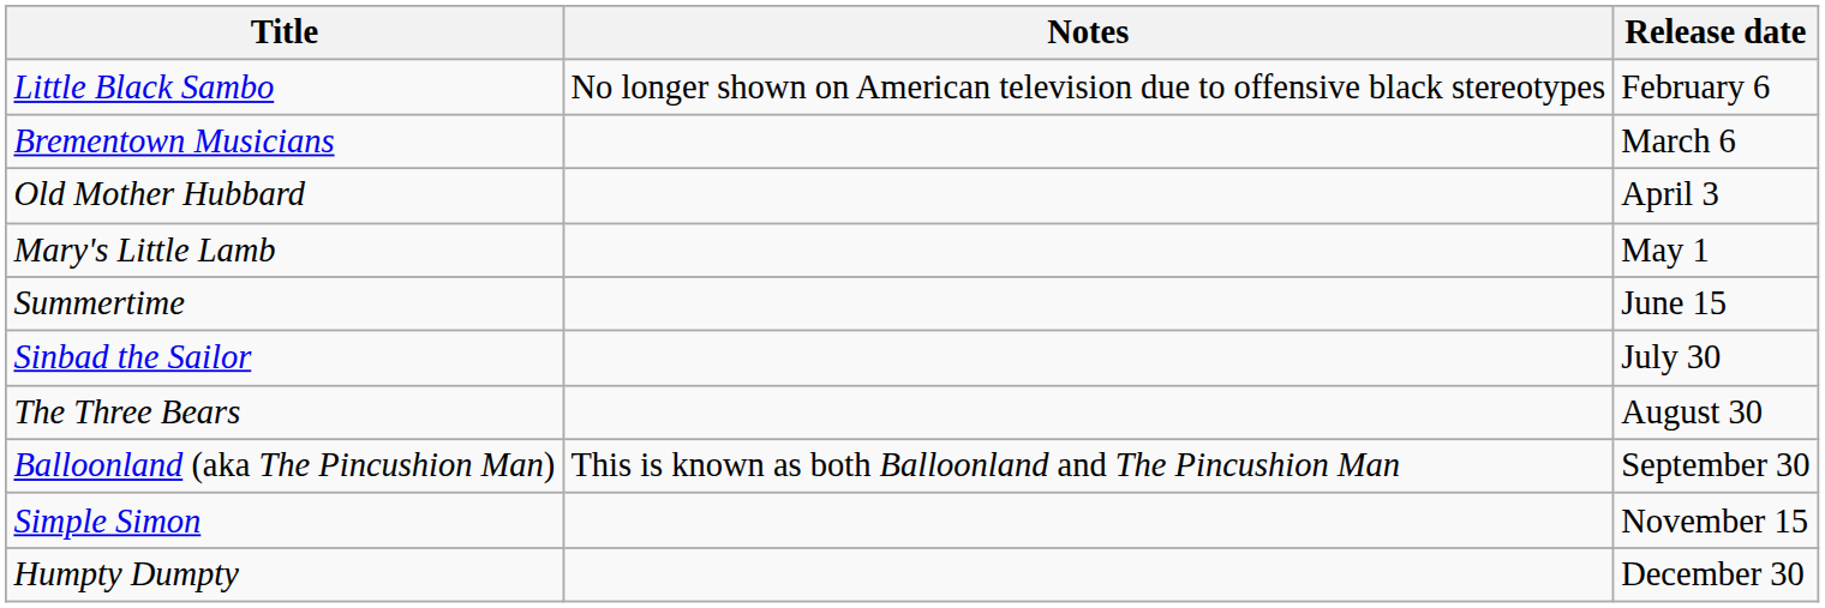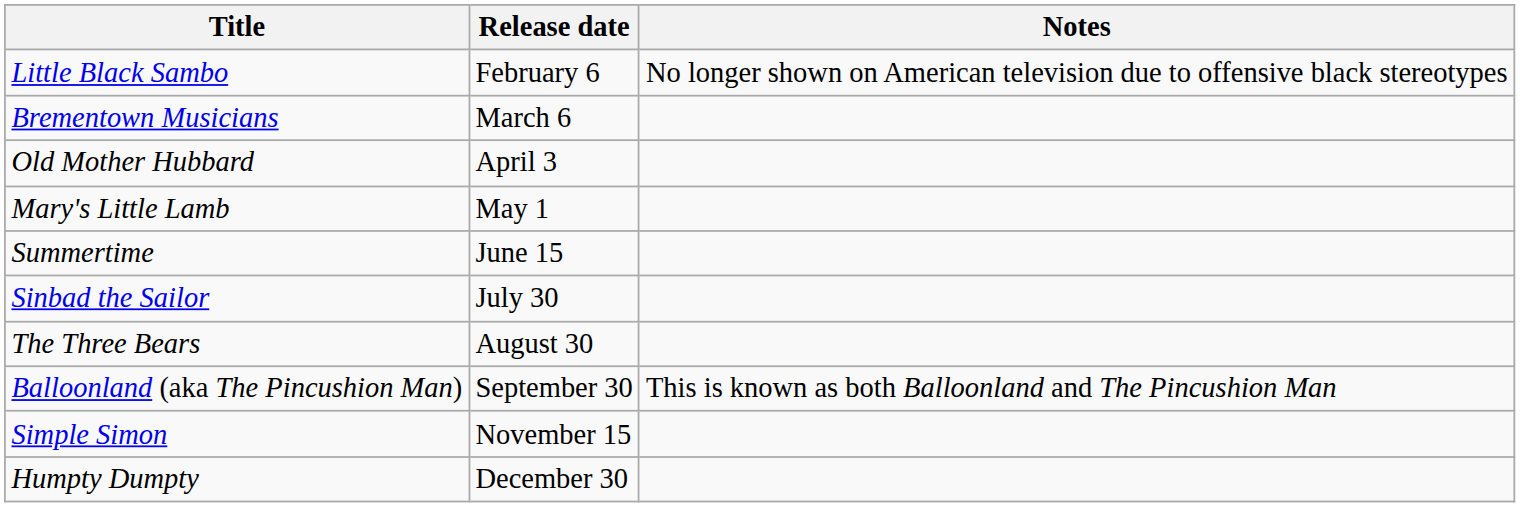columns swapped: Release date <-> Notes
